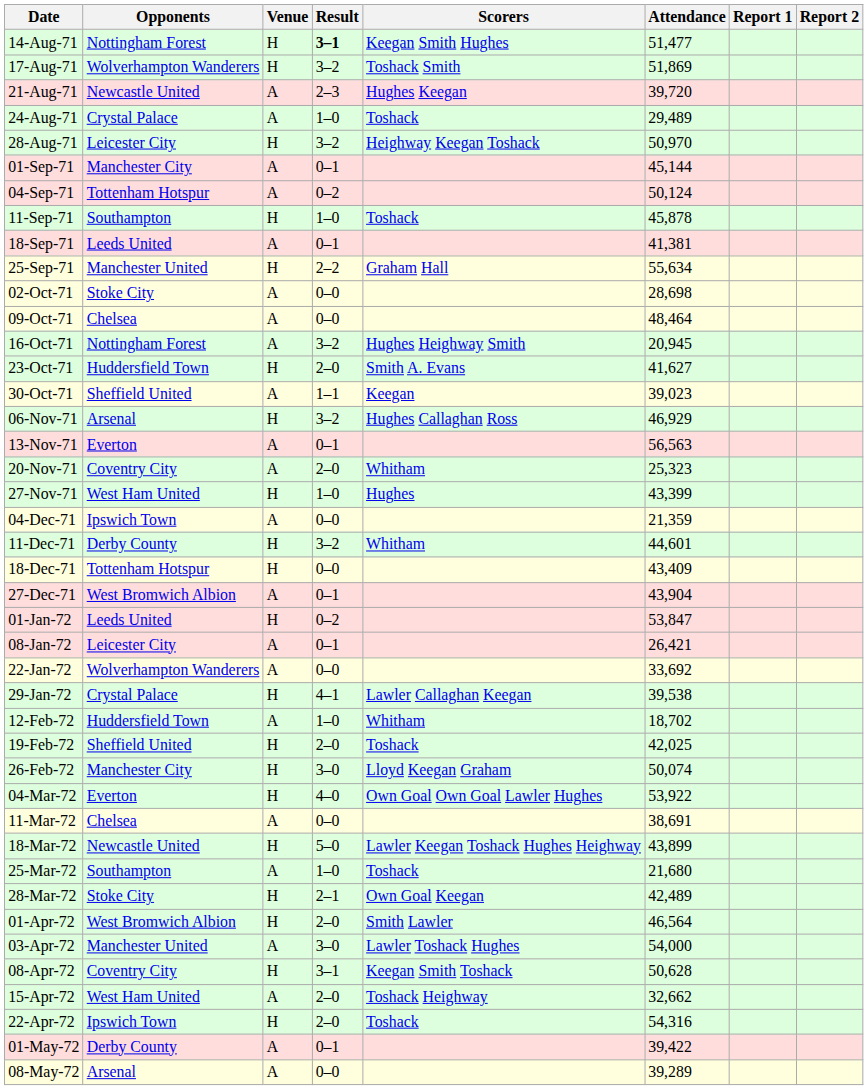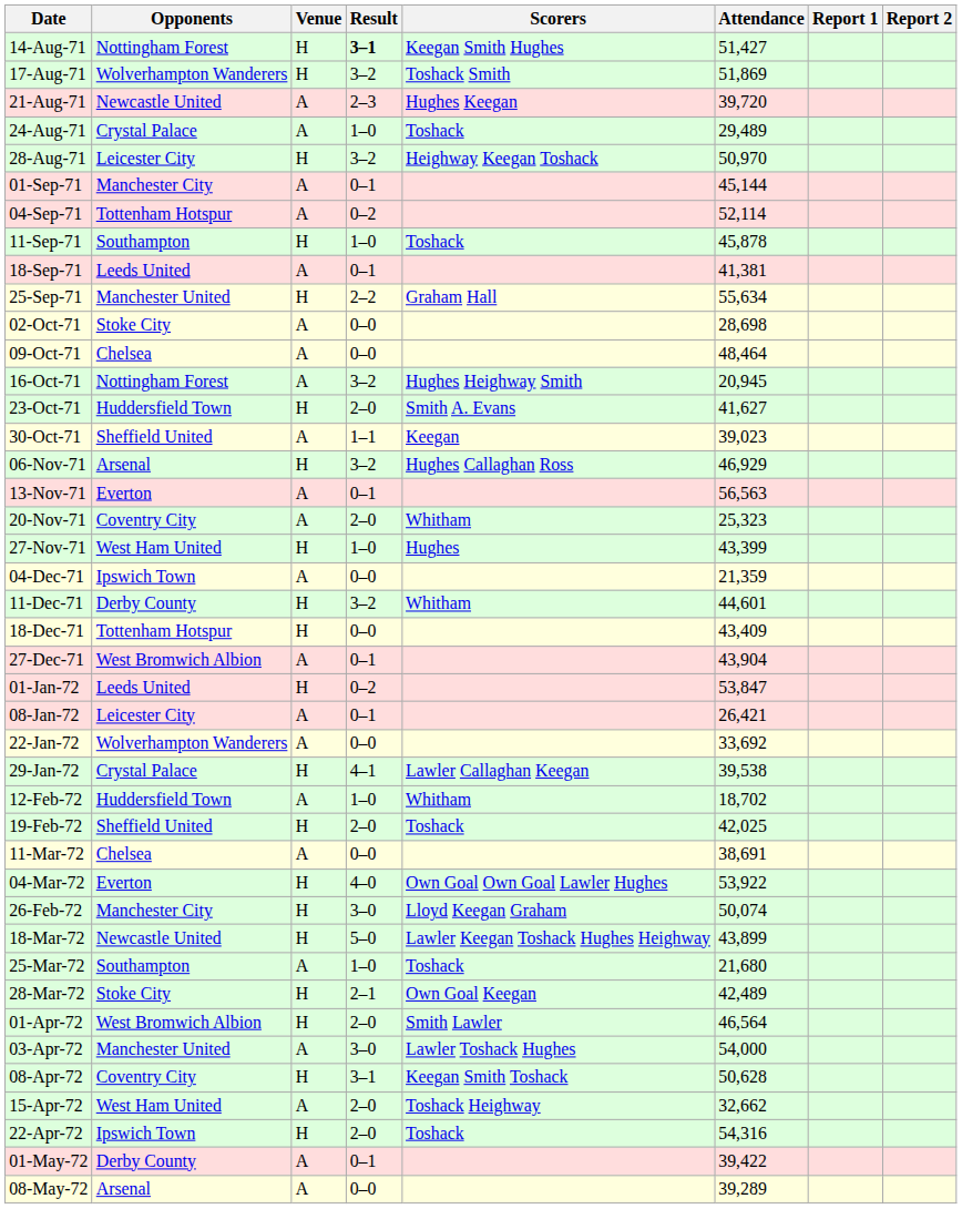14-Aug-71 | Attendance: 51,477 -> 51,427
04-Sep-71 | Attendance: 50,124 -> 52,114
rows swapped: 26-Feb-72 <-> 11-Mar-72
